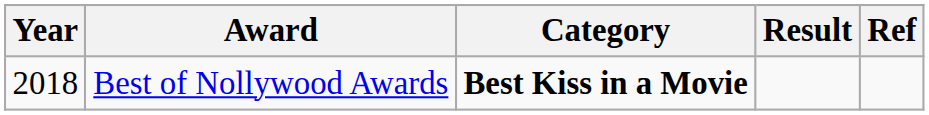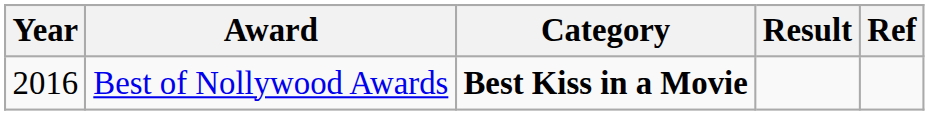Best of Nollywood Awards | Year: 2018 -> 2016
